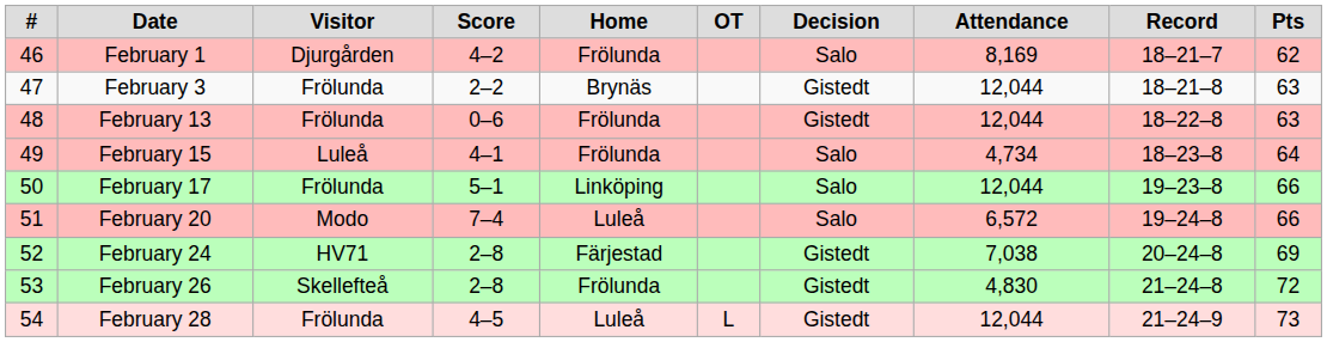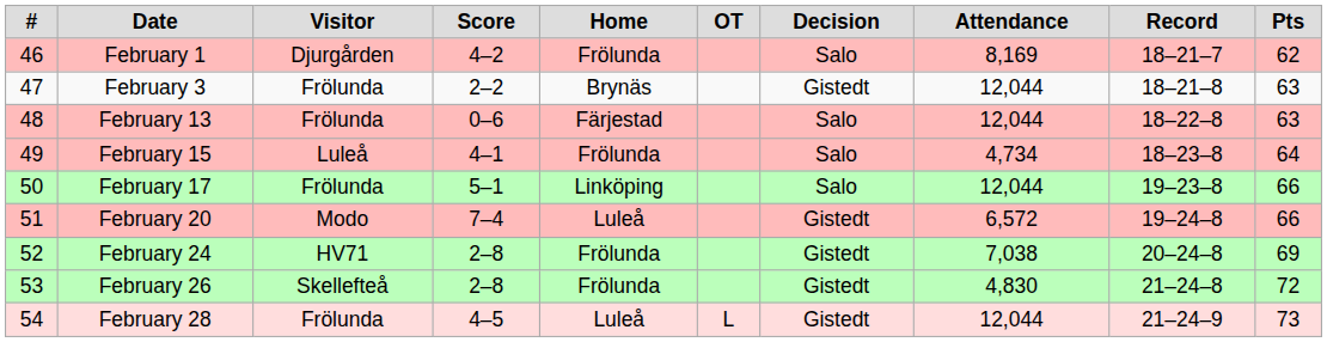February 13 | Home: Frölunda -> Färjestad
February 13 | Decision: Gistedt -> Salo
February 20 | Decision: Salo -> Gistedt
February 24 | Home: Färjestad -> Frölunda
